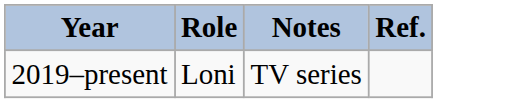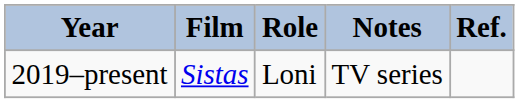+ column: Film | Sistas
